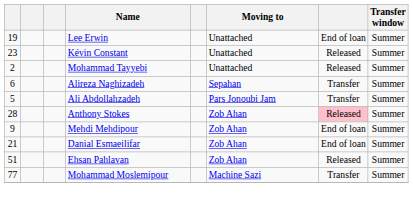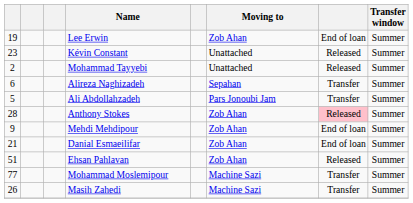Lee Erwin | Moving to: Unattached -> Zob Ahan
+ row: 26 | Masih Zahedi | Machine Sazi | Transfer | Summer
